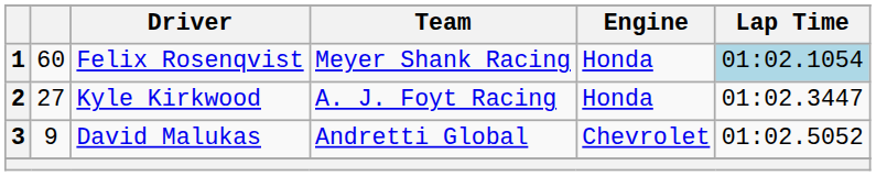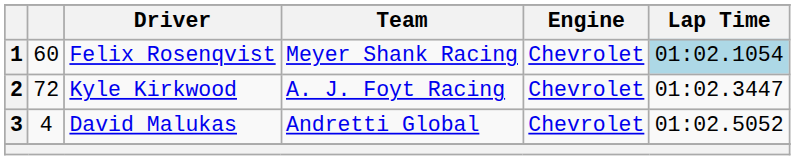1 | Engine: Honda -> Chevrolet
2 | column 2: 27 -> 72
2 | Engine: Honda -> Chevrolet
3 | column 2: 9 -> 4
